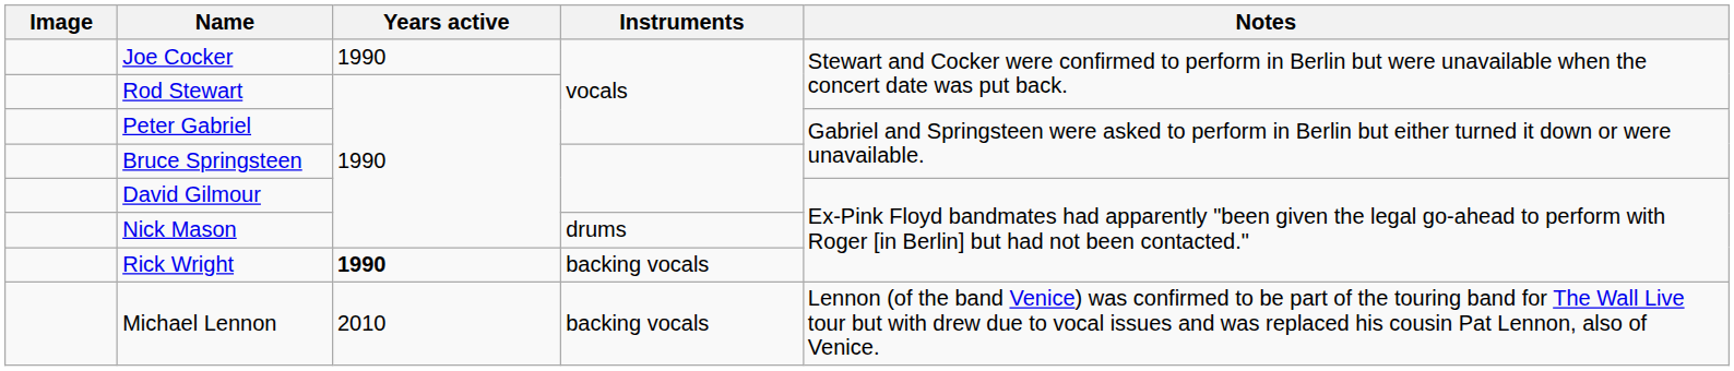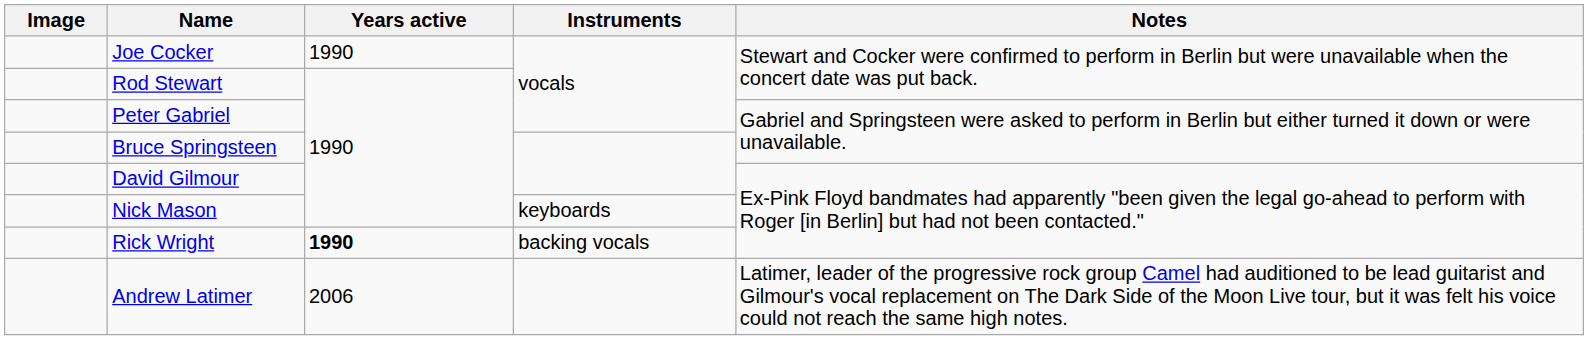Nick Mason | Instruments: drums -> keyboards
+ row: Andrew Latimer | 2006 | Latimer, leader of the progressive rock group Camel had auditioned to be lead guitarist and Gilmour's vocal replacement on The Dark Side of the Moon Live tour, but it was felt his voice could not reach the same high notes.
- row: Michael Lennon | 2010 | backing vocals | Lennon (of the band Venice) was confirmed to be part of the touring band for The Wall Live tour but with drew due to vocal issues and was replaced his cousin Pat Lennon, also of Venice.
